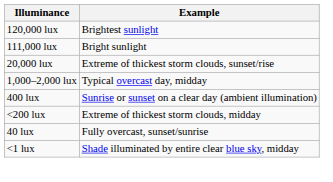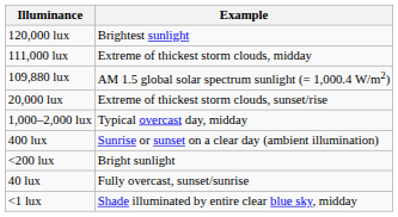111,000 lux | Example: Bright sunlight -> Extreme of thickest storm clouds, midday
+ row: 109,880 lux | AM 1.5 global solar spectrum sunlight (= 1,000.4 W/m2)
<200 lux | Example: Extreme of thickest storm clouds, midday -> Bright sunlight
